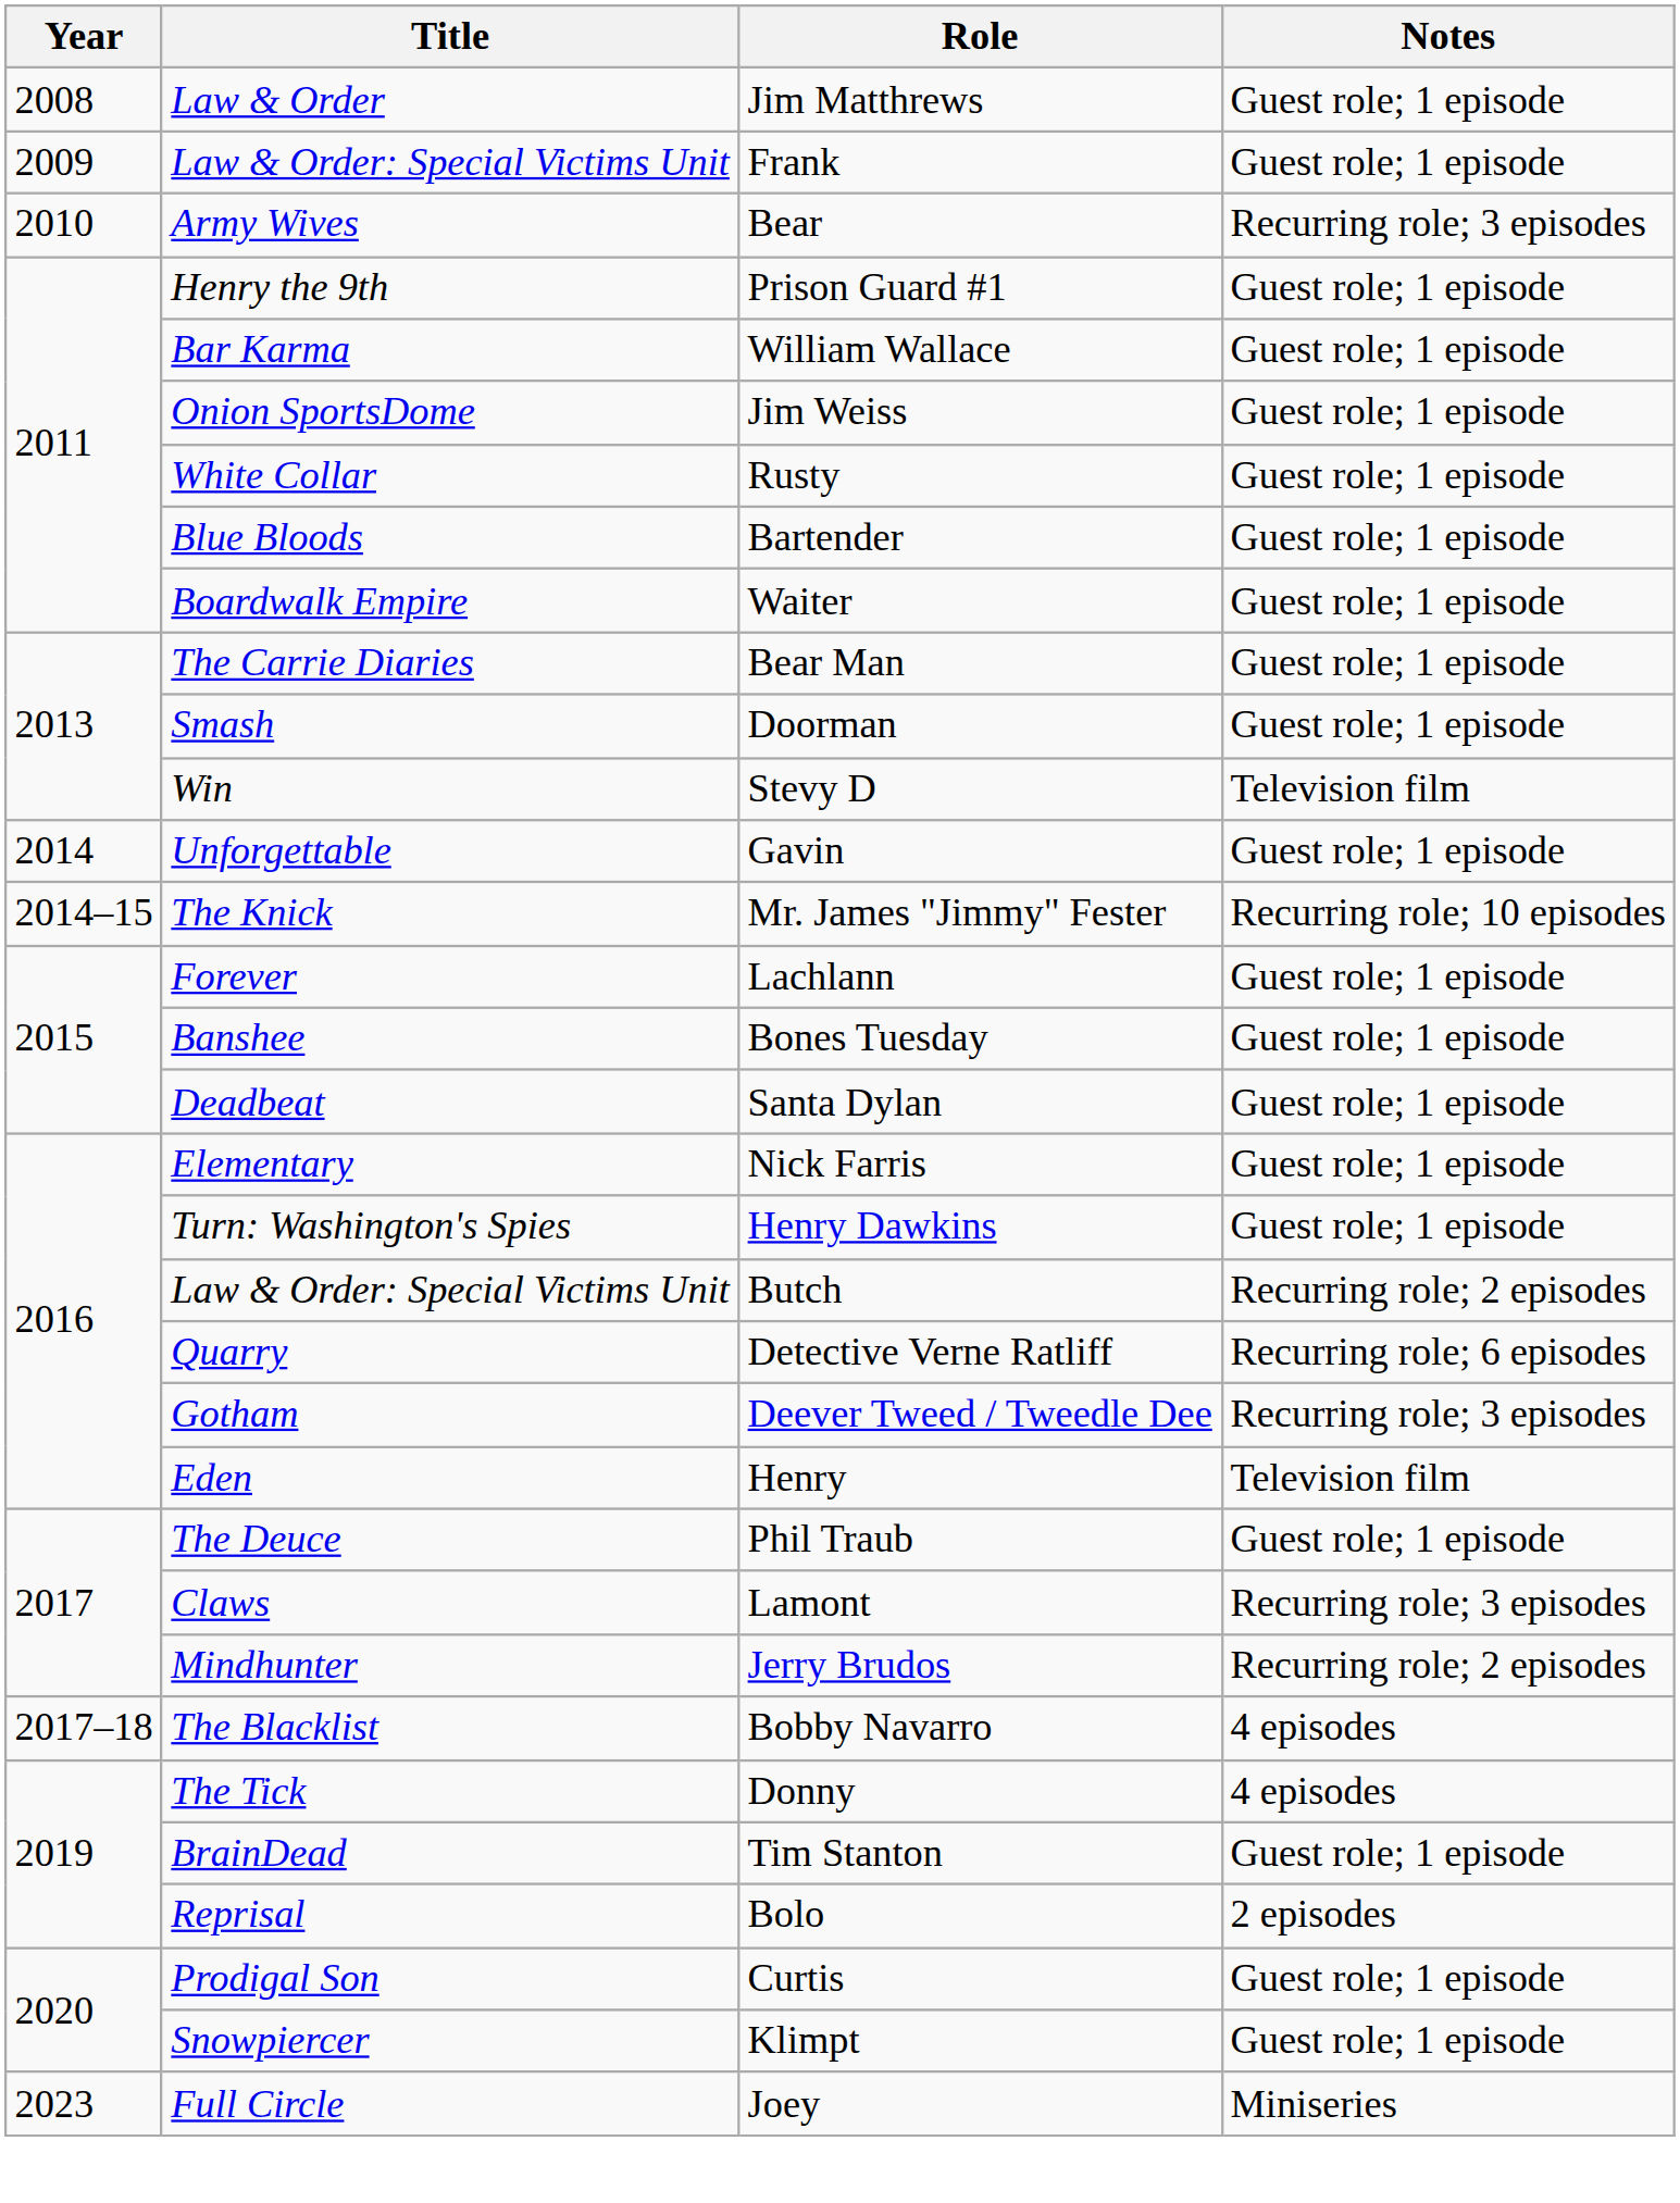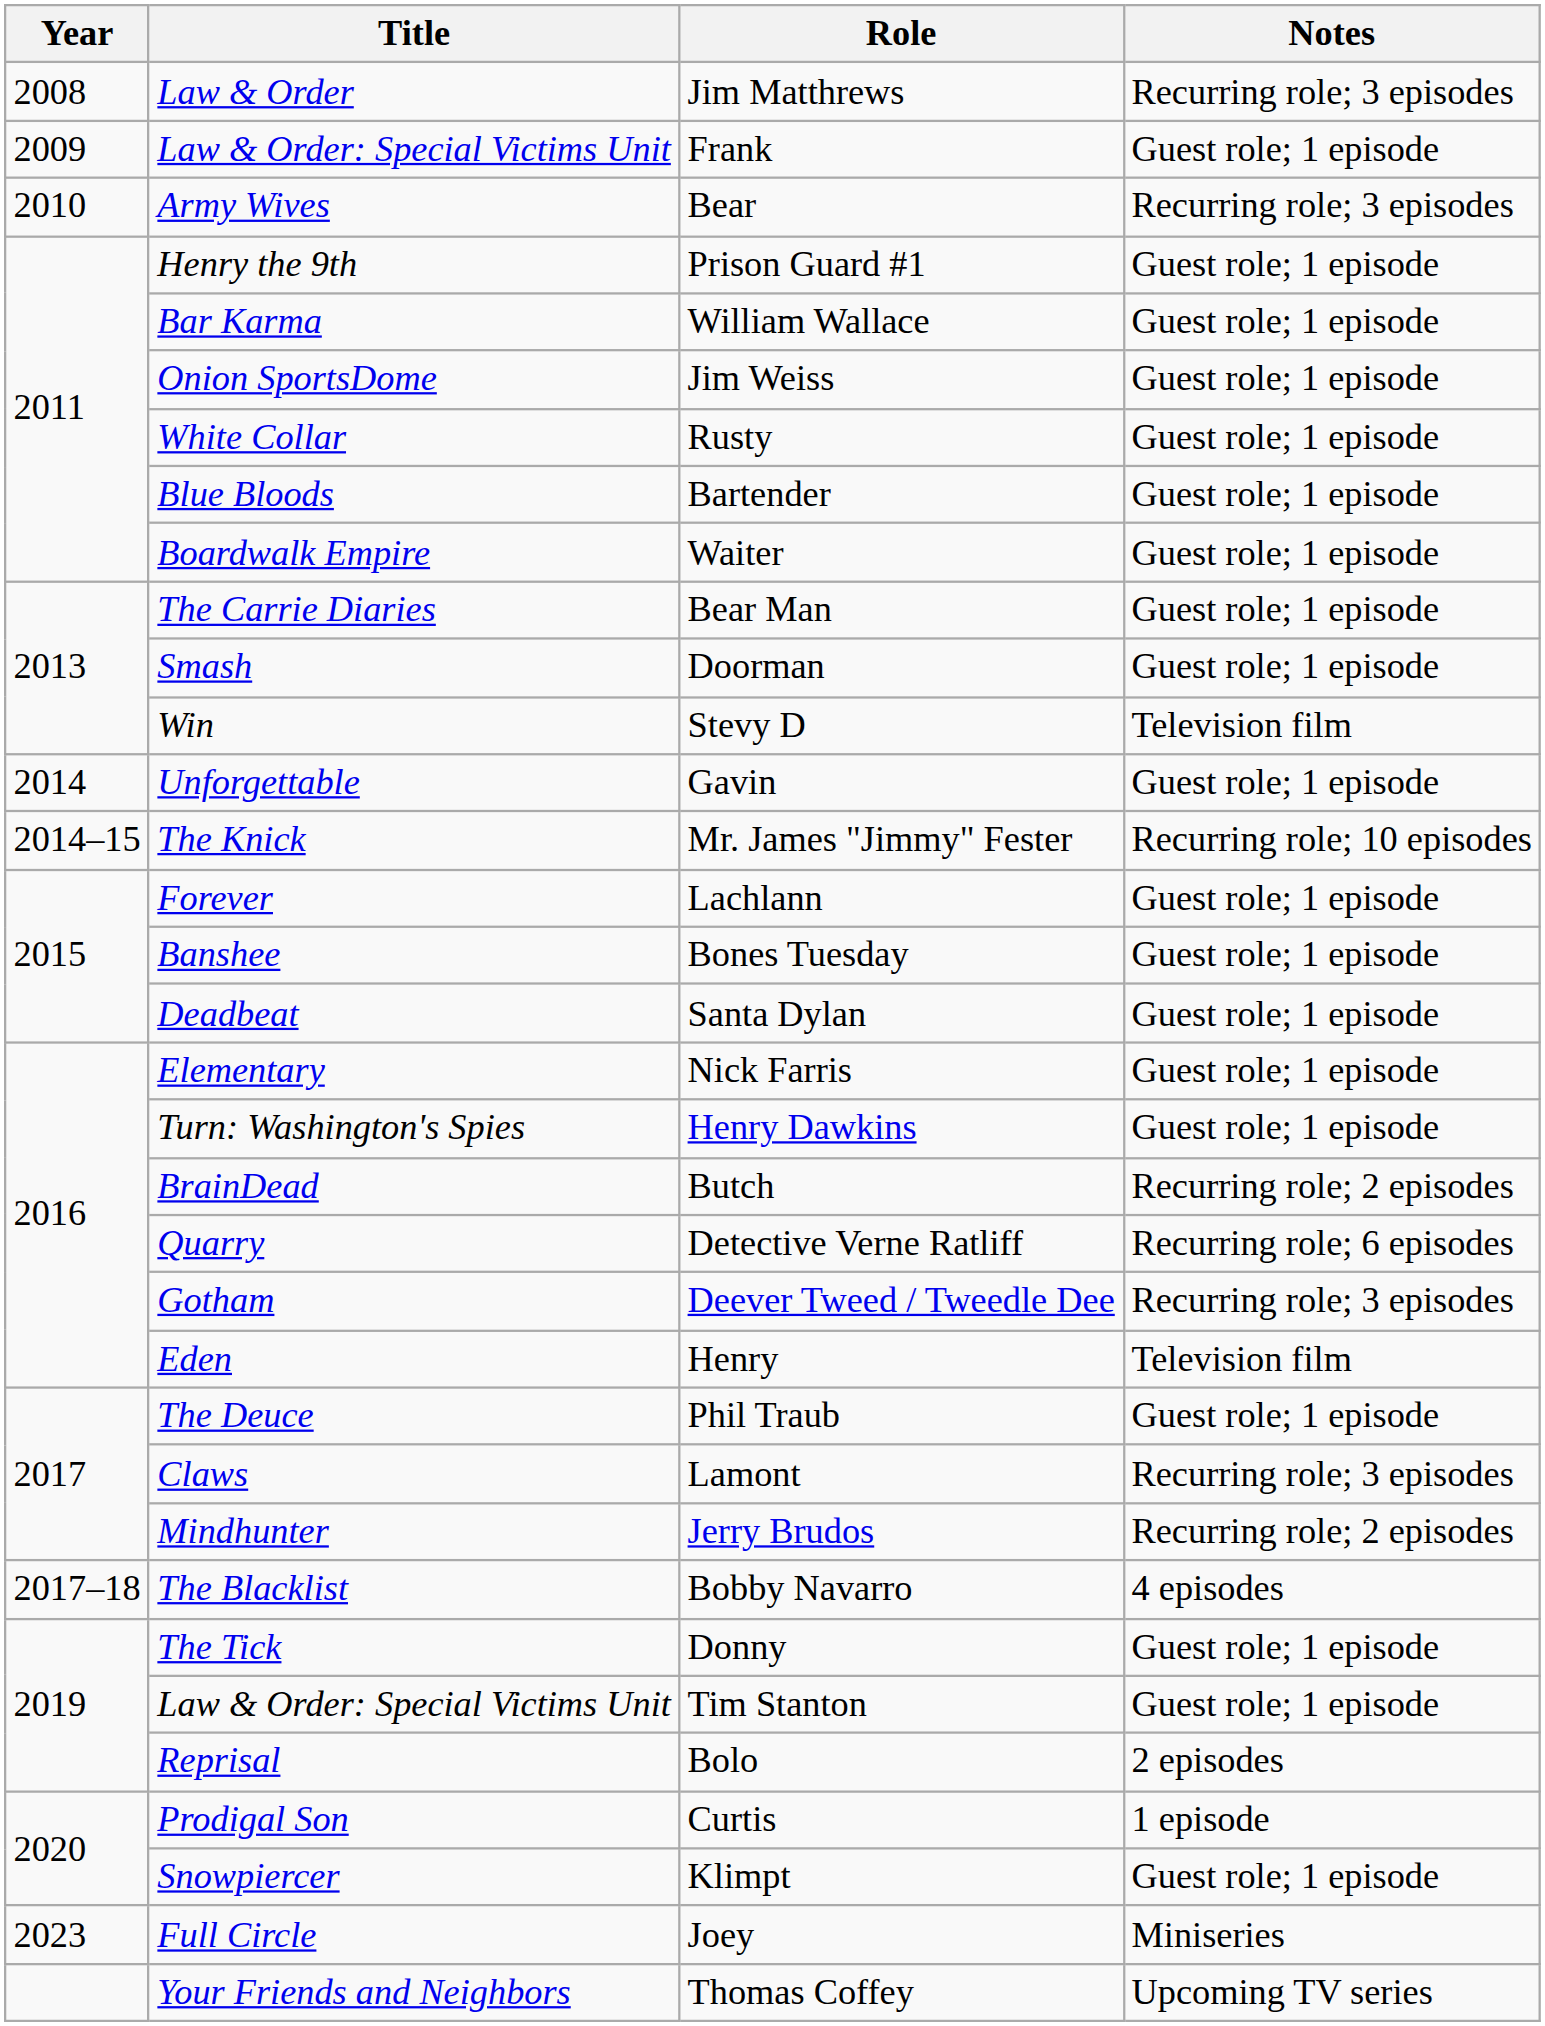Jim Matthrews | Notes: Guest role; 1 episode -> Recurring role; 3 episodes
Butch | Title: Law & Order: Special Victims Unit -> BrainDead
Donny | Notes: 4 episodes -> Guest role; 1 episode
Tim Stanton | Title: BrainDead -> Law & Order: Special Victims Unit
Curtis | Notes: Guest role; 1 episode -> 1 episode
+ row: Your Friends and Neighbors | Thomas Coffey | Upcoming TV series
